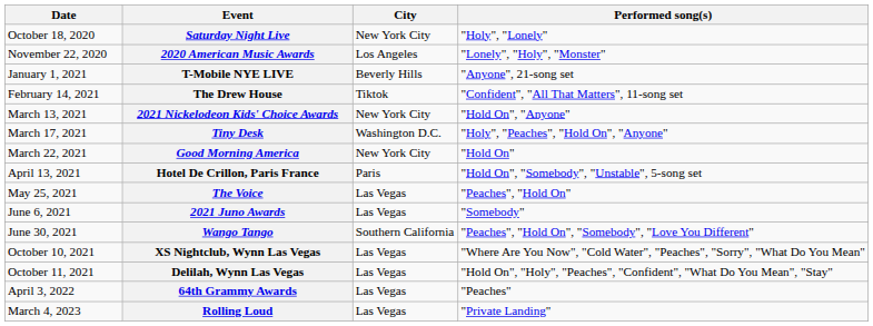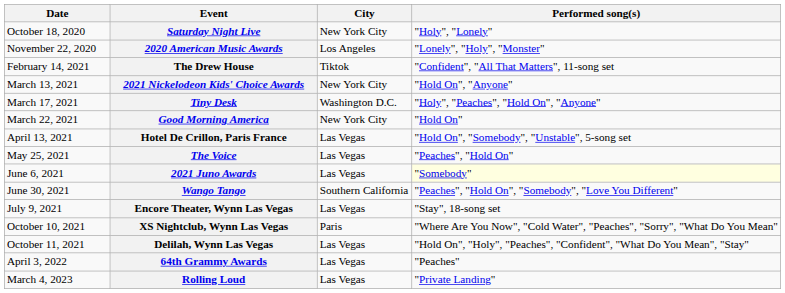- row: January 1, 2021 | T-Mobile NYE LIVE | Beverly Hills | "Anyone", 21-song set
Hotel De Crillon, Paris France | City: Paris -> Las Vegas
2021 Juno Awards | Performed song(s): no background -> lightyellow background
+ row: July 9, 2021 | Encore Theater, Wynn Las Vegas | Las Vegas | "Stay", 18-song set
XS Nightclub, Wynn Las Vegas | City: Las Vegas -> Paris
